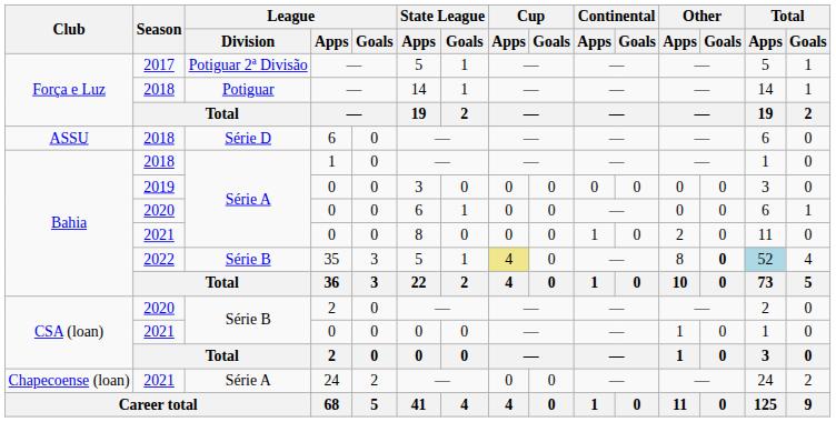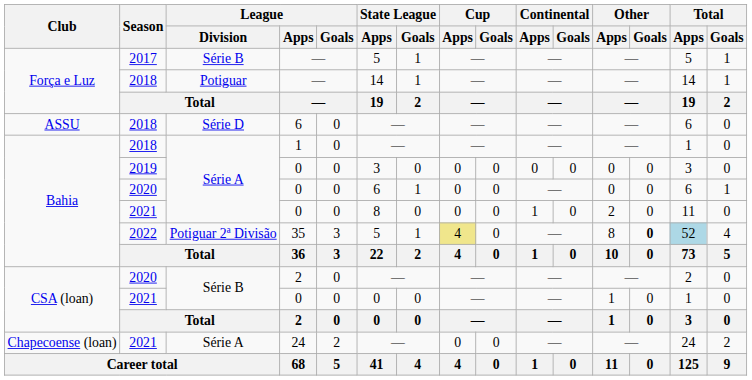2017 / — | League / Division: Potiguar 2ª Divisão -> Série B
35 | League / Division: Série B -> Potiguar 2ª Divisão
